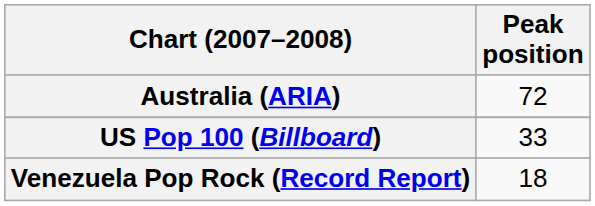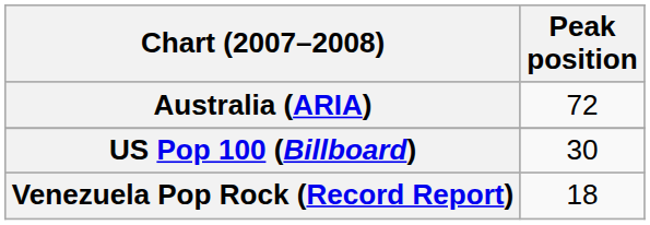US Pop 100 (Billboard) | Peak position: 33 -> 30
